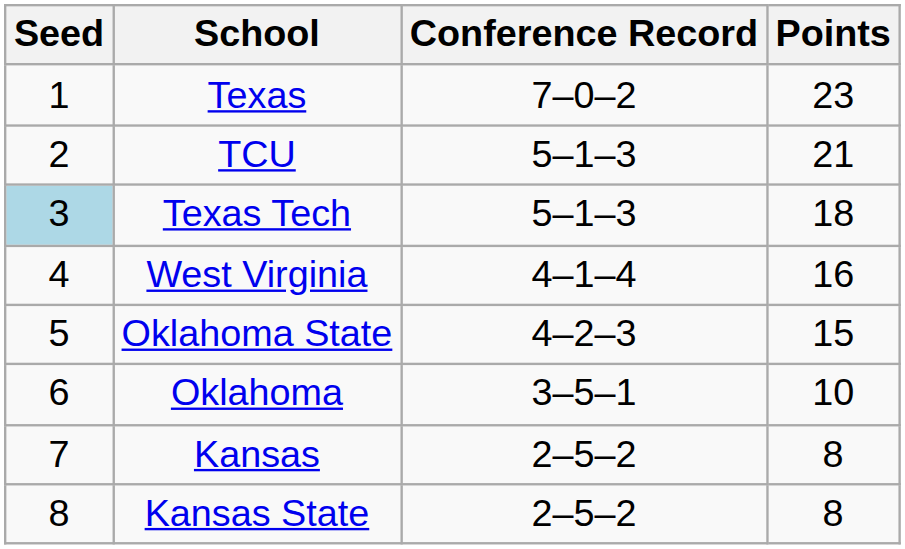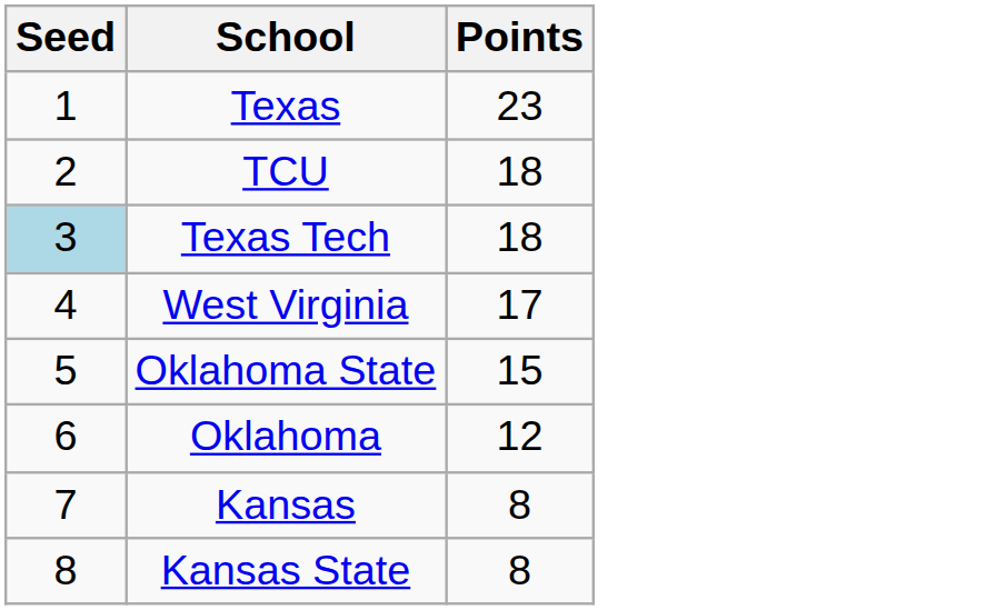- column: Conference Record | 7–0–2 | 5–1–3 | 5–1–3 | 4–1–4 | 4–2–3 | 3–5–1 | 2–5–2 | 2–5–2
TCU | Points: 21 -> 18
West Virginia | Points: 16 -> 17
Oklahoma | Points: 10 -> 12
